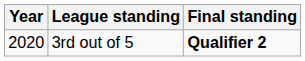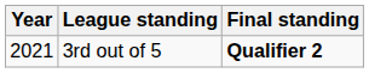3rd out of 5 | Year: 2020 -> 2021
